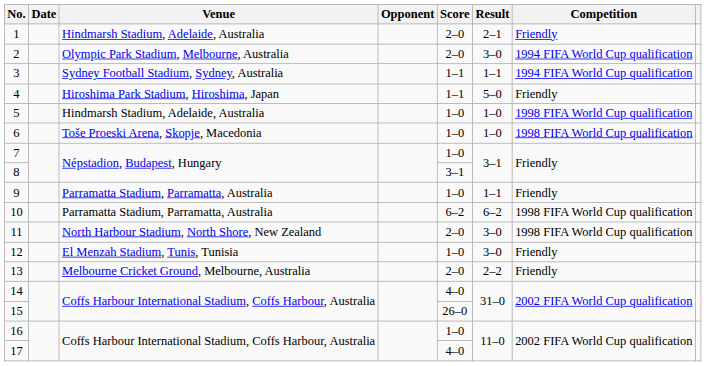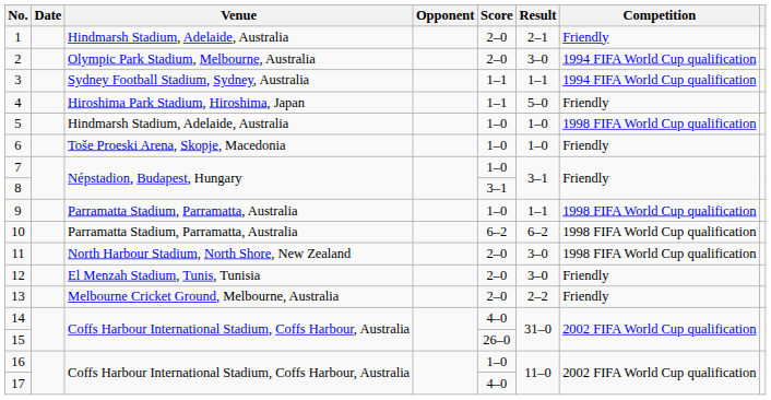6 | Competition: 1998 FIFA World Cup qualification -> Friendly
9 | Competition: Friendly -> 1998 FIFA World Cup qualification
12 | Score: 1–0 -> 2–0
